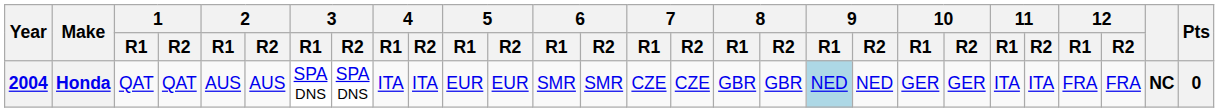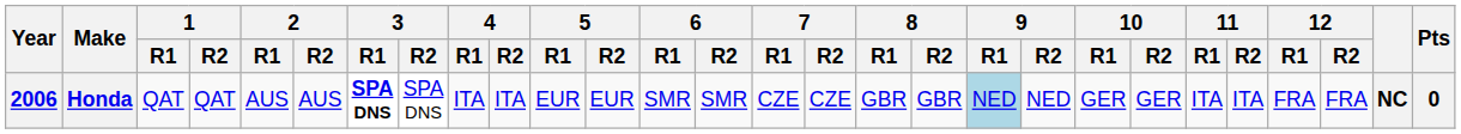Honda | Year: 2004 -> 2006
Honda | 3 / R1: normal -> bold
